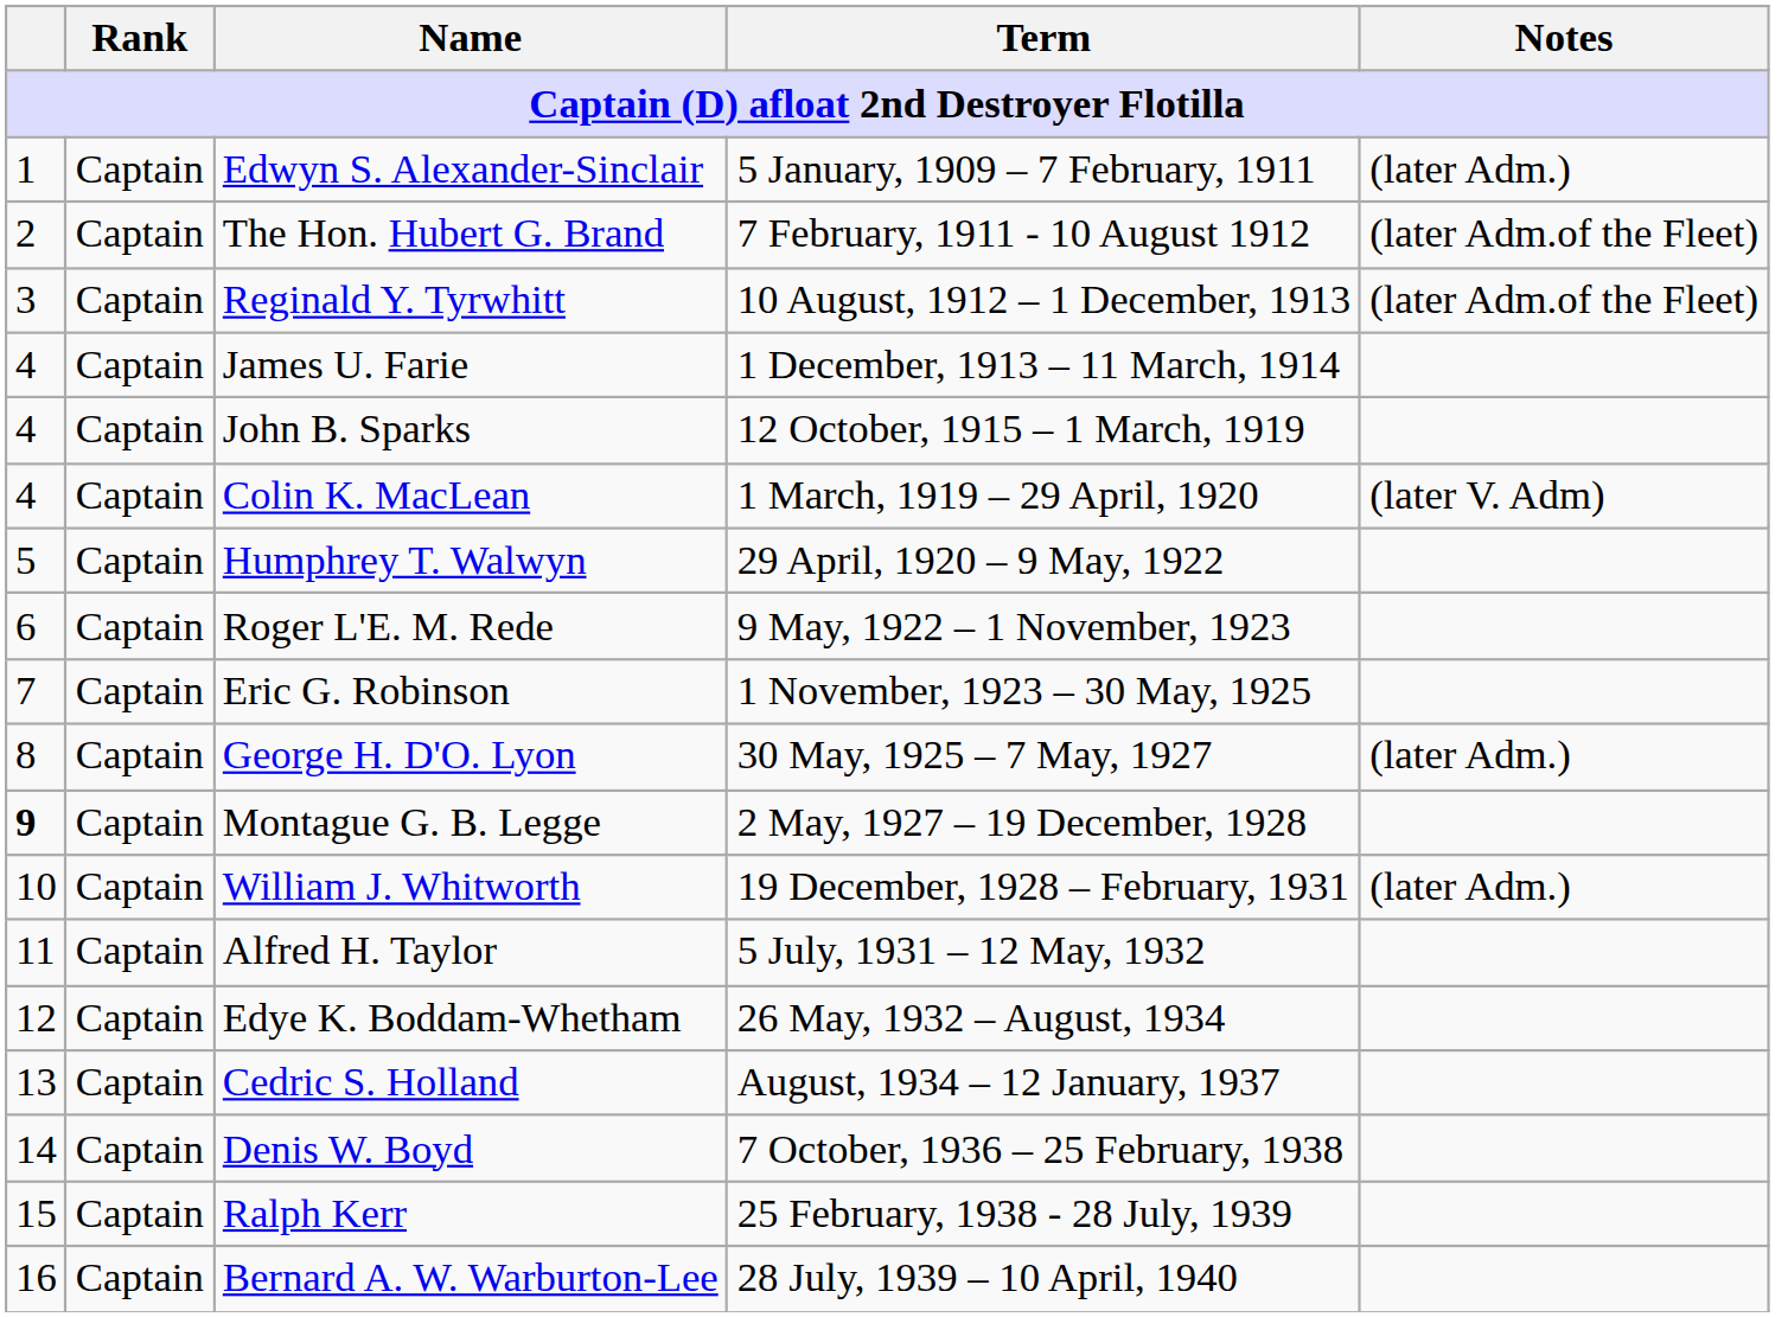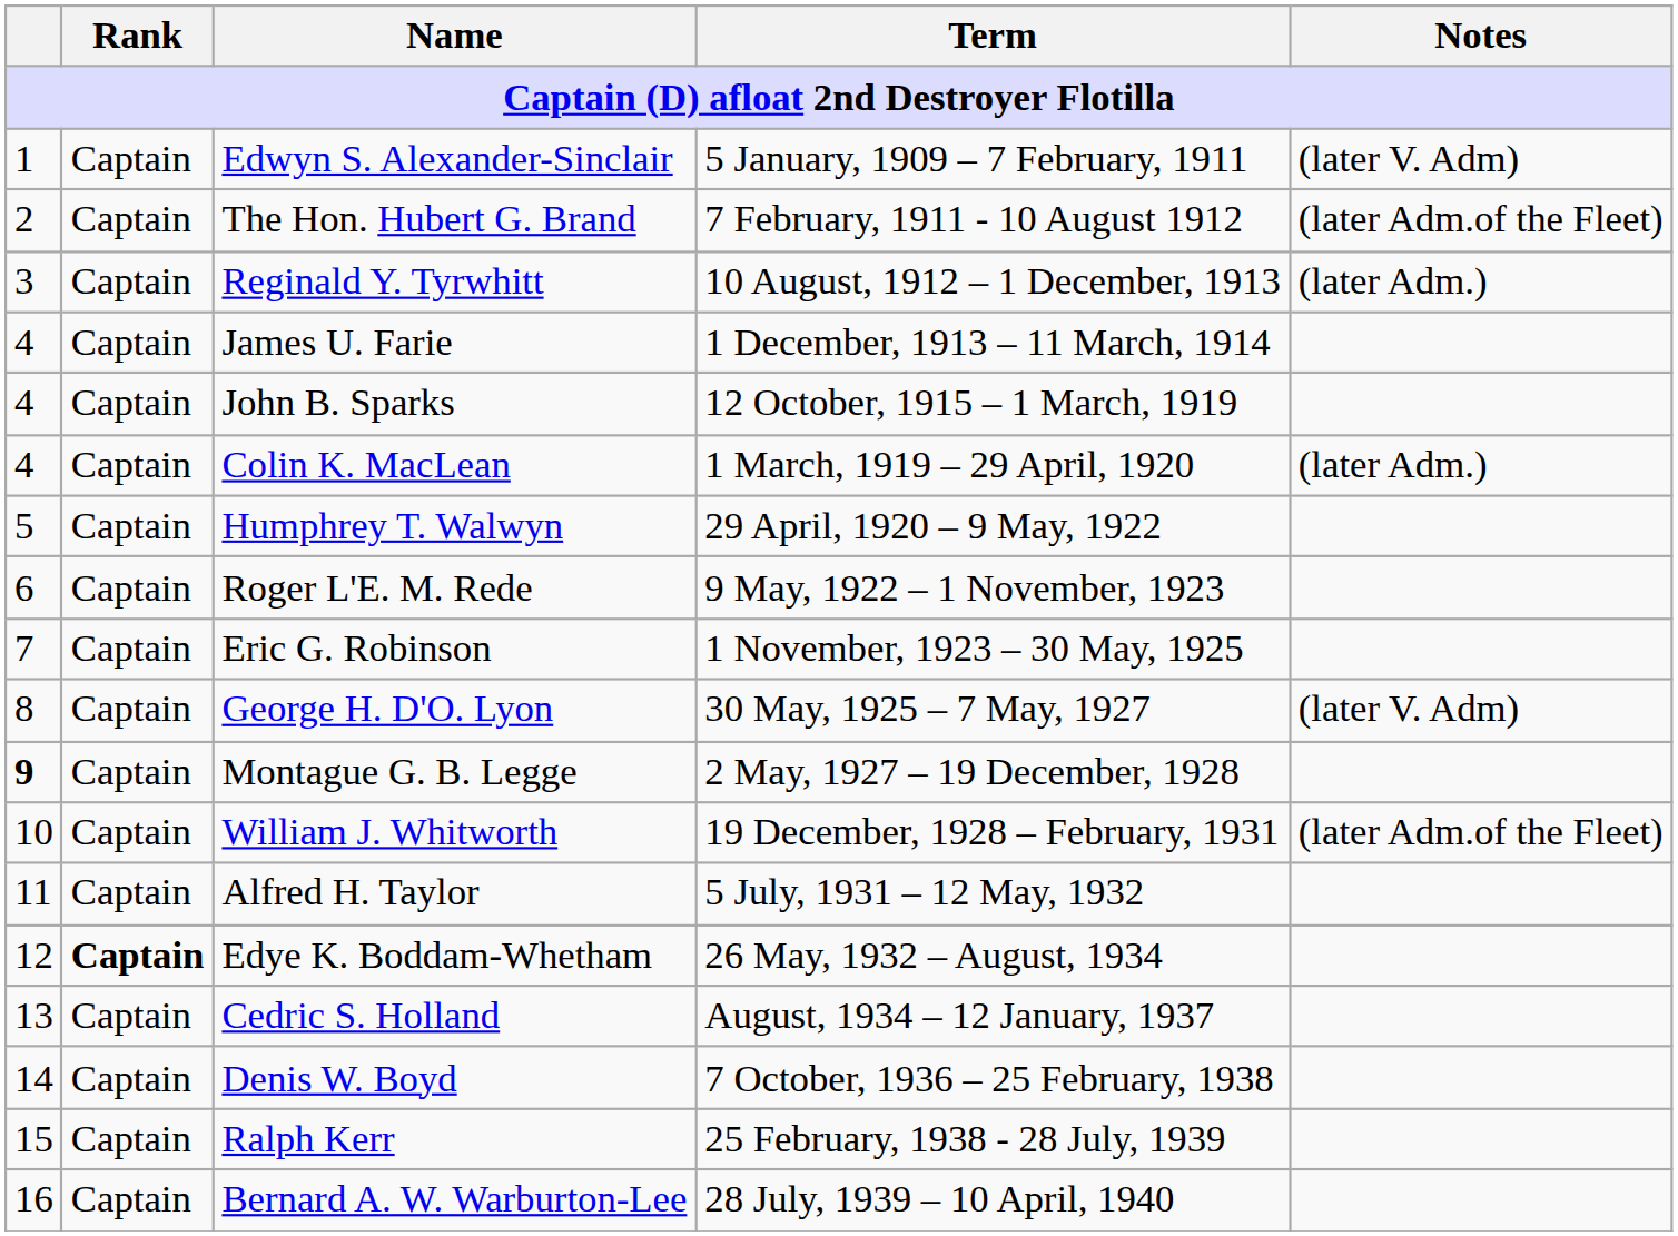Edwyn S. Alexander-Sinclair | Notes: (later Adm.) -> (later V. Adm)
Reginald Y. Tyrwhitt | Notes: (later Adm.of the Fleet) -> (later Adm.)
Colin K. MacLean | Notes: (later V. Adm) -> (later Adm.)
George H. D'O. Lyon | Notes: (later Adm.) -> (later V. Adm)
William J. Whitworth | Notes: (later Adm.) -> (later Adm.of the Fleet)
Edye K. Boddam-Whetham | Rank: normal -> bold
